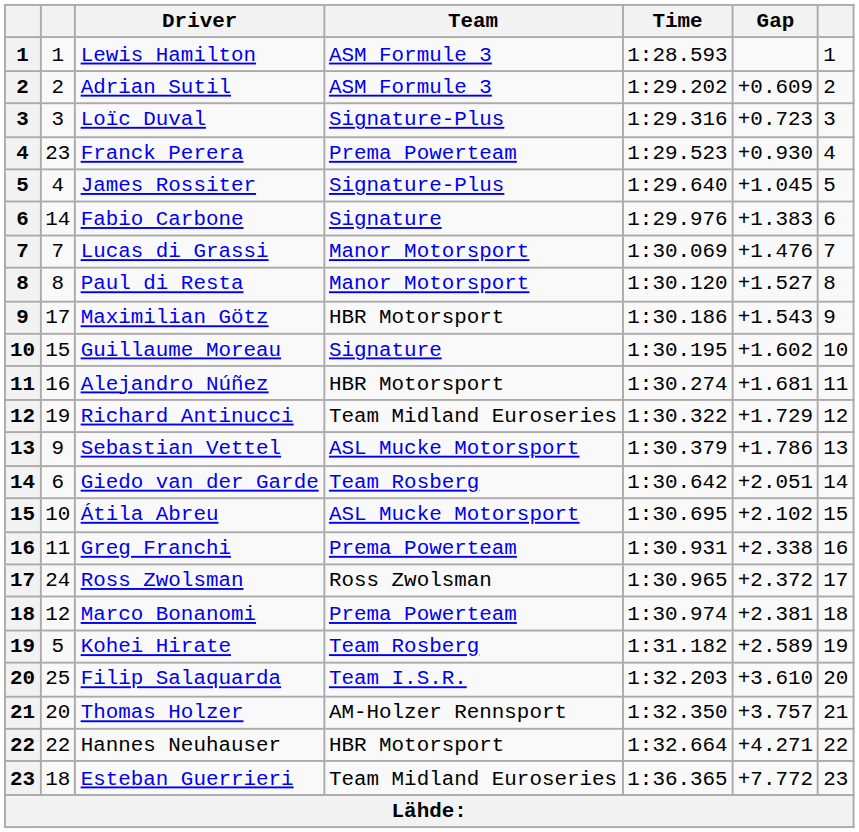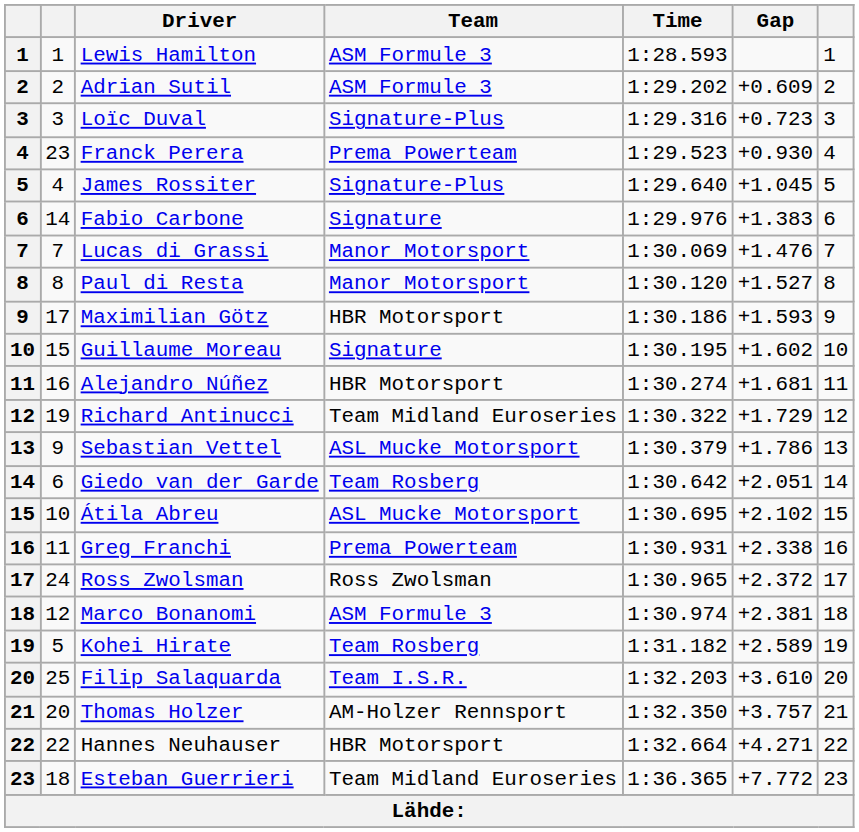Maximilian Götz | Gap: +1.543 -> +1.593
Marco Bonanomi | Team: Prema Powerteam -> ASM Formule 3
